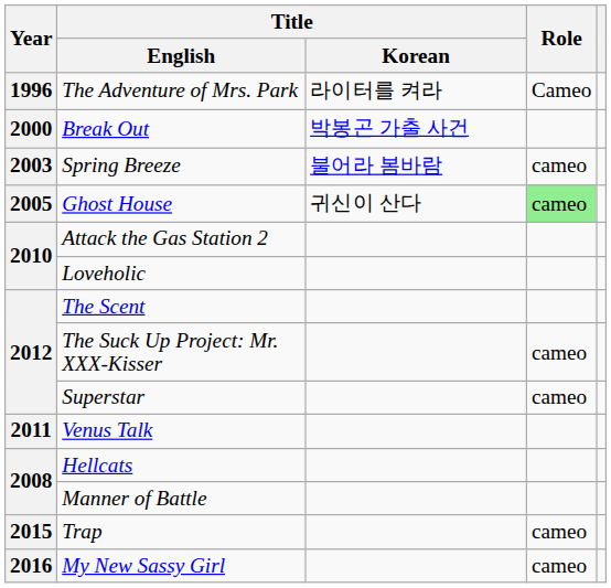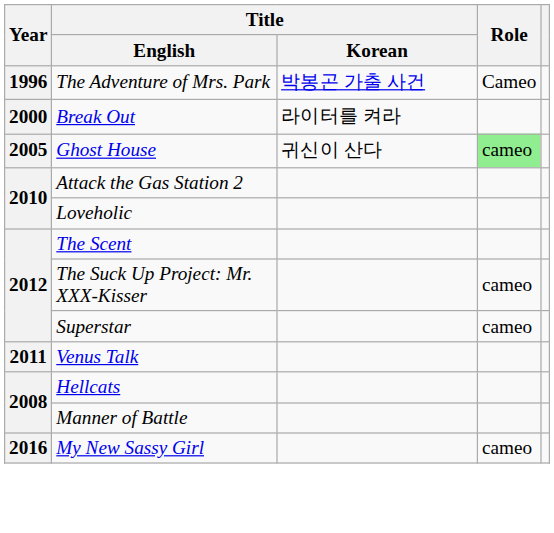The Adventure of Mrs. Park | Title / Korean: 라이터를 켜라 -> 박봉곤 가출 사건
Break Out | Title / Korean: 박봉곤 가출 사건 -> 라이터를 켜라
- row: 2003 | Spring Breeze | 불어라 봄바람 | cameo
- row: 2015 | Trap | cameo
